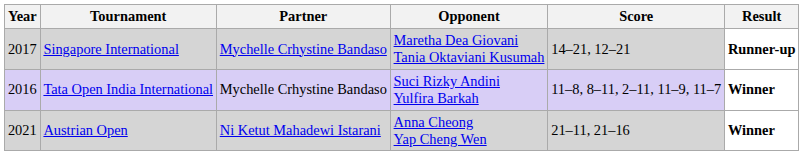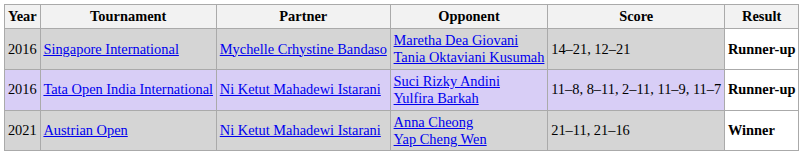Singapore International | Year: 2017 -> 2016
Tata Open India International | Partner: Mychelle Crhystine Bandaso -> Ni Ketut Mahadewi Istarani
Tata Open India International | Result: Winner -> Runner-up
